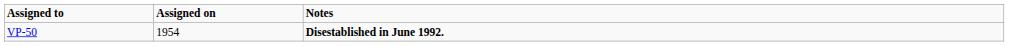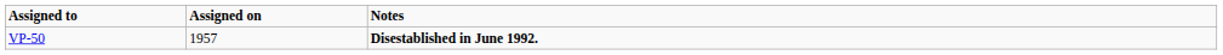VP-50 | Assigned on: 1954 -> 1957
